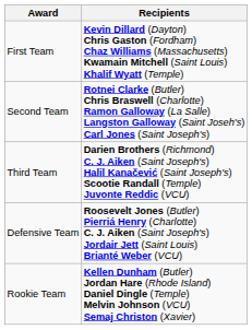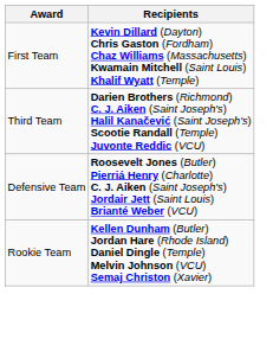- row: Second Team | Rotnei Clarke (Butler) Chris Braswell (Charlotte) Ramon Galloway (La Salle) Langston Galloway (Saint Joseh's) Carl Jones (Saint Joseph's)
